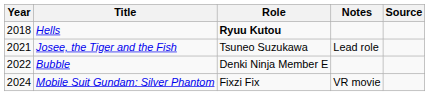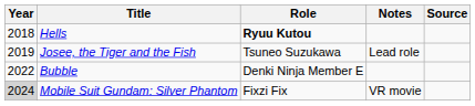Josee, the Tiger and the Fish | Year: 2021 -> 2019
Mobile Suit Gundam: Silver Phantom | Year: no background -> lightgrey background
